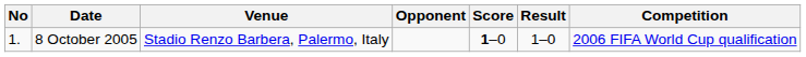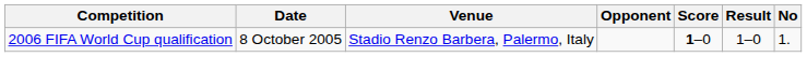columns swapped: No <-> Competition
